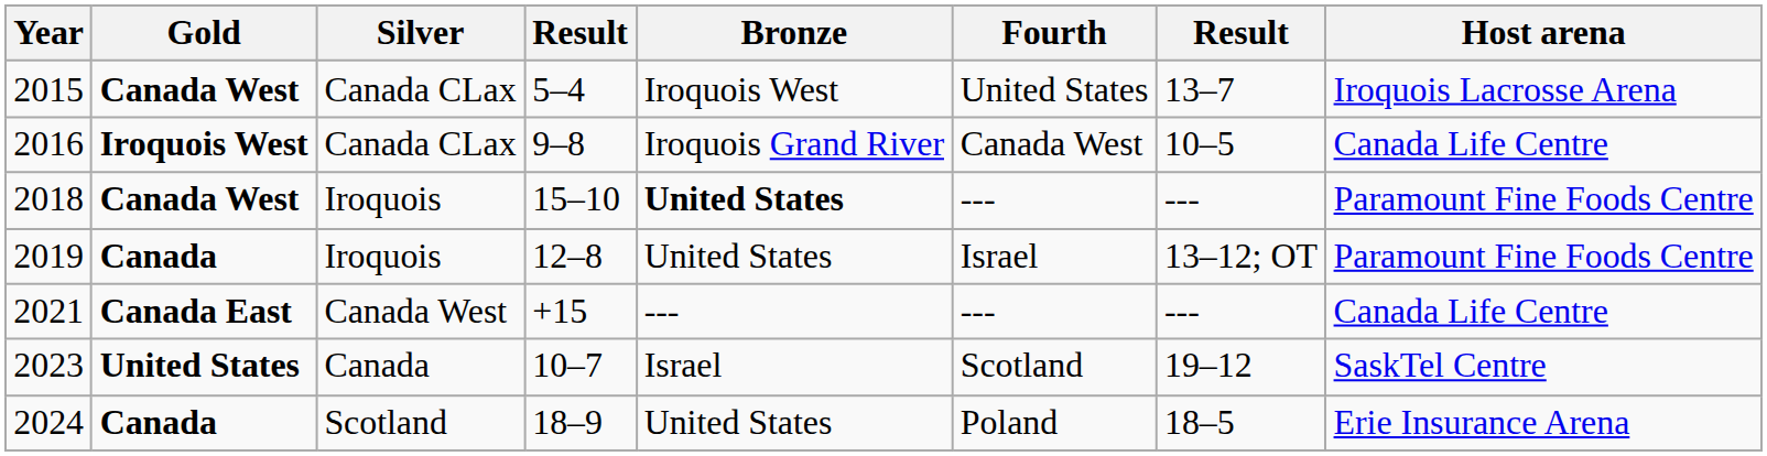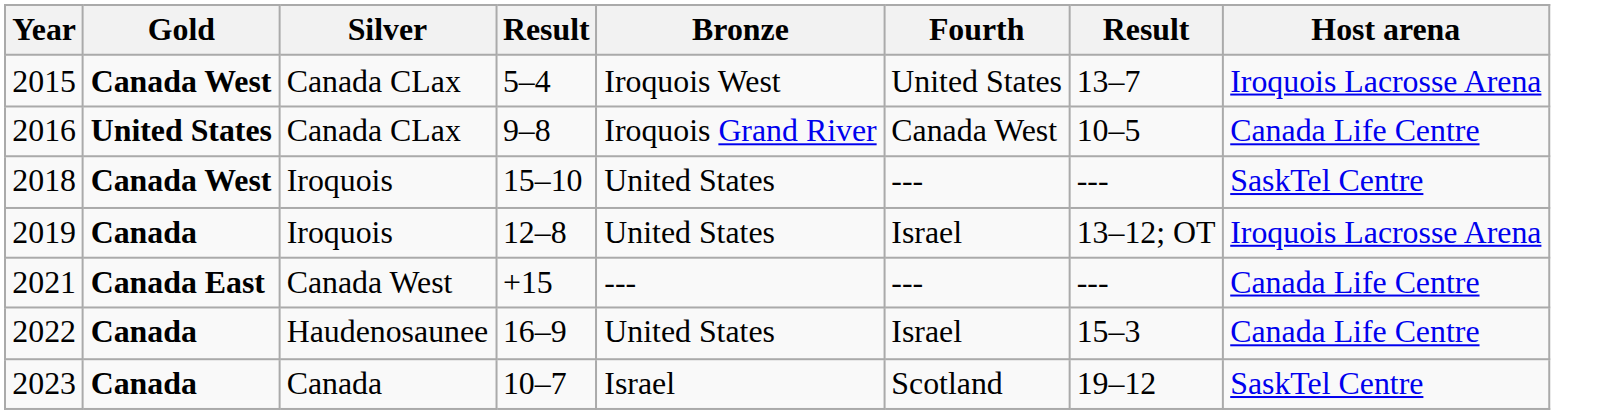2016 | Gold: Iroquois West -> United States
2018 | Bronze: bold -> normal
2018 | Host arena: Paramount Fine Foods Centre -> SaskTel Centre
2019 | Host arena: Paramount Fine Foods Centre -> Iroquois Lacrosse Arena
+ row: 2022 | Canada | Haudenosaunee | 16–9 | United States | Israel | 15–3 | Canada Life Centre
2023 | Gold: United States -> Canada
- row: 2024 | Canada | Scotland | 18–9 | United States | Poland | 18–5 | Erie Insurance Arena
